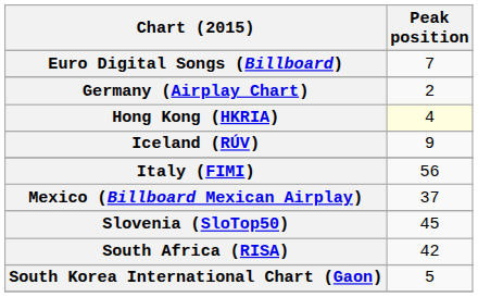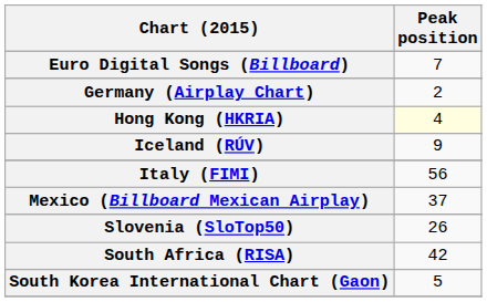Slovenia (SloTop50) | Peak position: 45 -> 26
